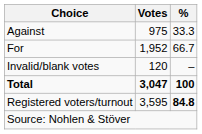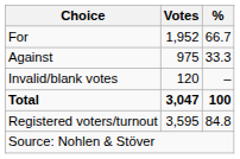rows swapped: For <-> Against
Registered voters/turnout | %: bold -> normal
